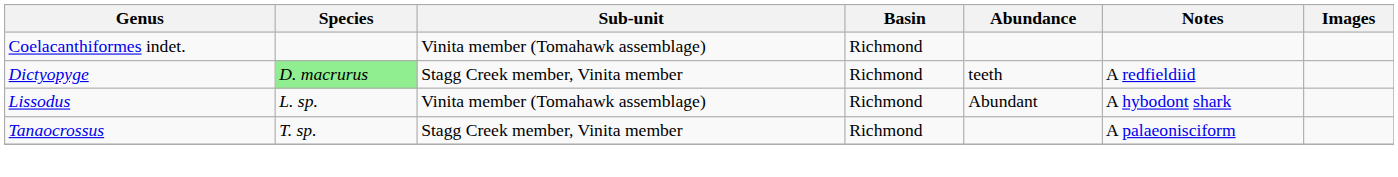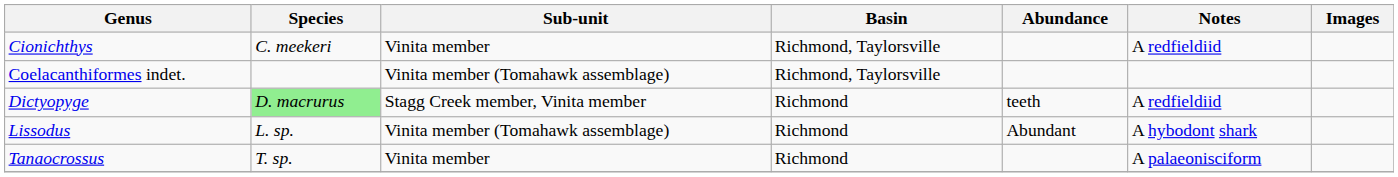+ row: Cionichthys | C. meekeri | Vinita member | Richmond, Taylorsville | A redfieldiid
Coelacanthiformes indet. | Basin: Richmond -> Richmond, Taylorsville
Tanaocrossus | Sub-unit: Stagg Creek member, Vinita member -> Vinita member
